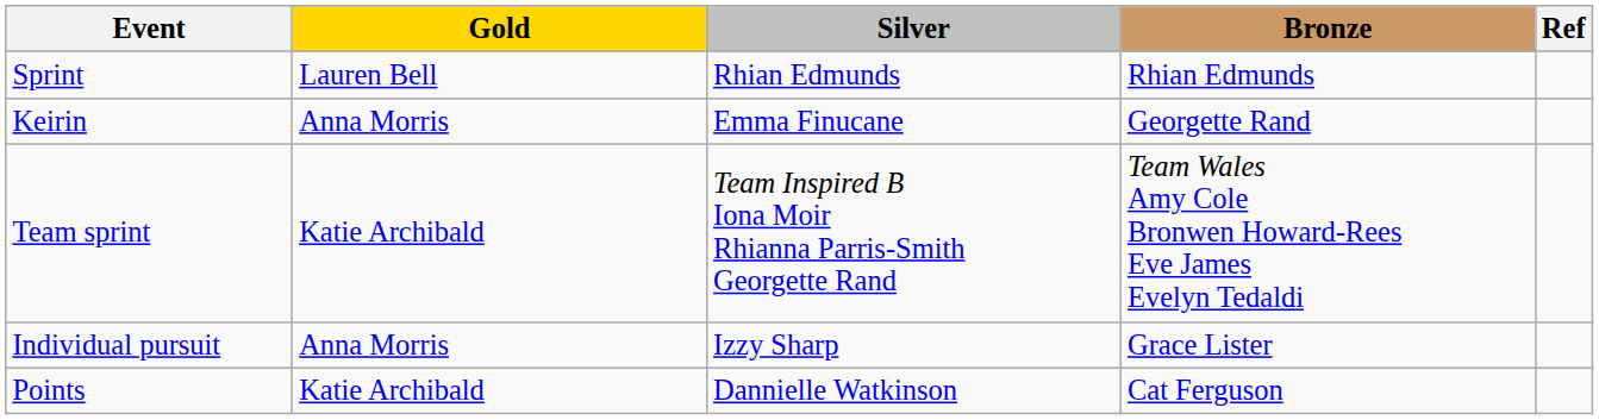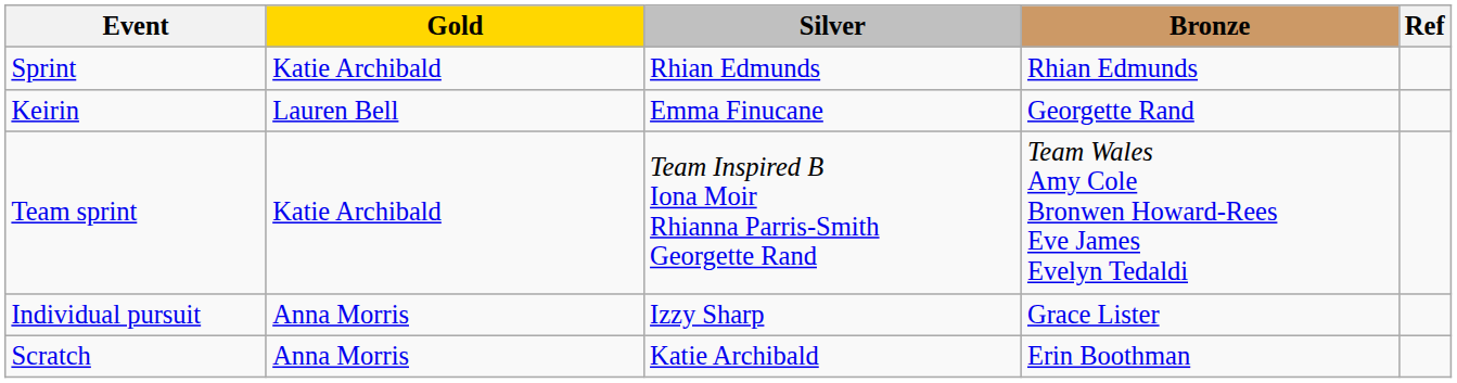Sprint | Gold: Lauren Bell -> Katie Archibald
Keirin | Gold: Anna Morris -> Lauren Bell
- row: Points | Katie Archibald | Dannielle Watkinson | Cat Ferguson
+ row: Scratch | Anna Morris | Katie Archibald | Erin Boothman
